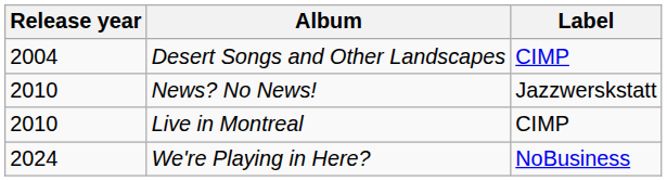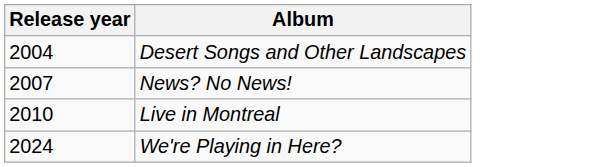- column: Label | CIMP | Jazzwerskstatt | CIMP | NoBusiness
News? No News! | Release year: 2010 -> 2007
